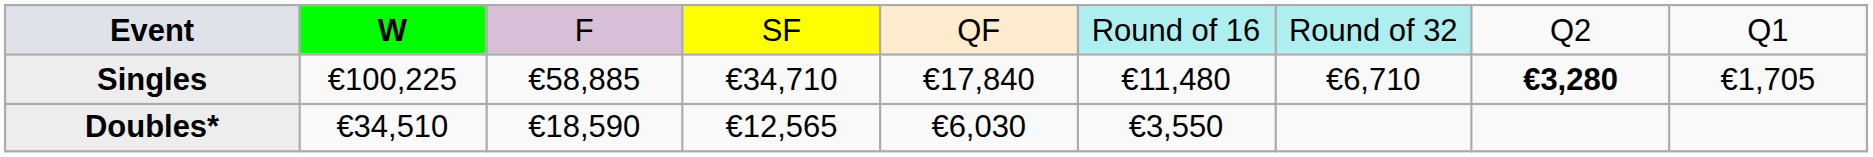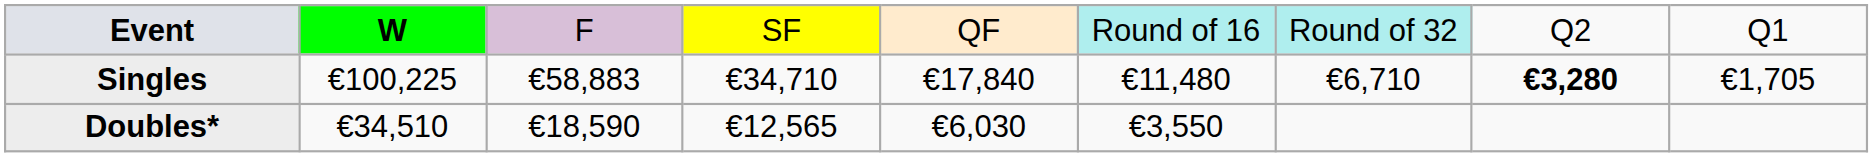Singles | column 3: €58,885 -> €58,883
